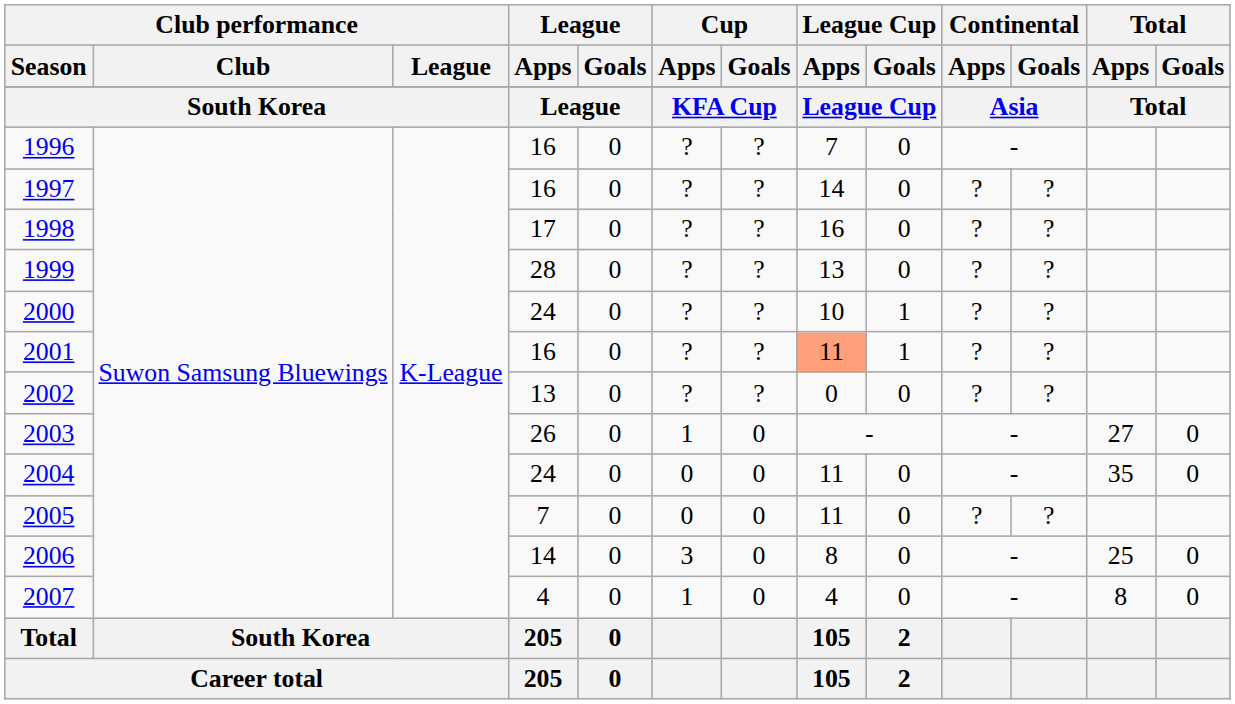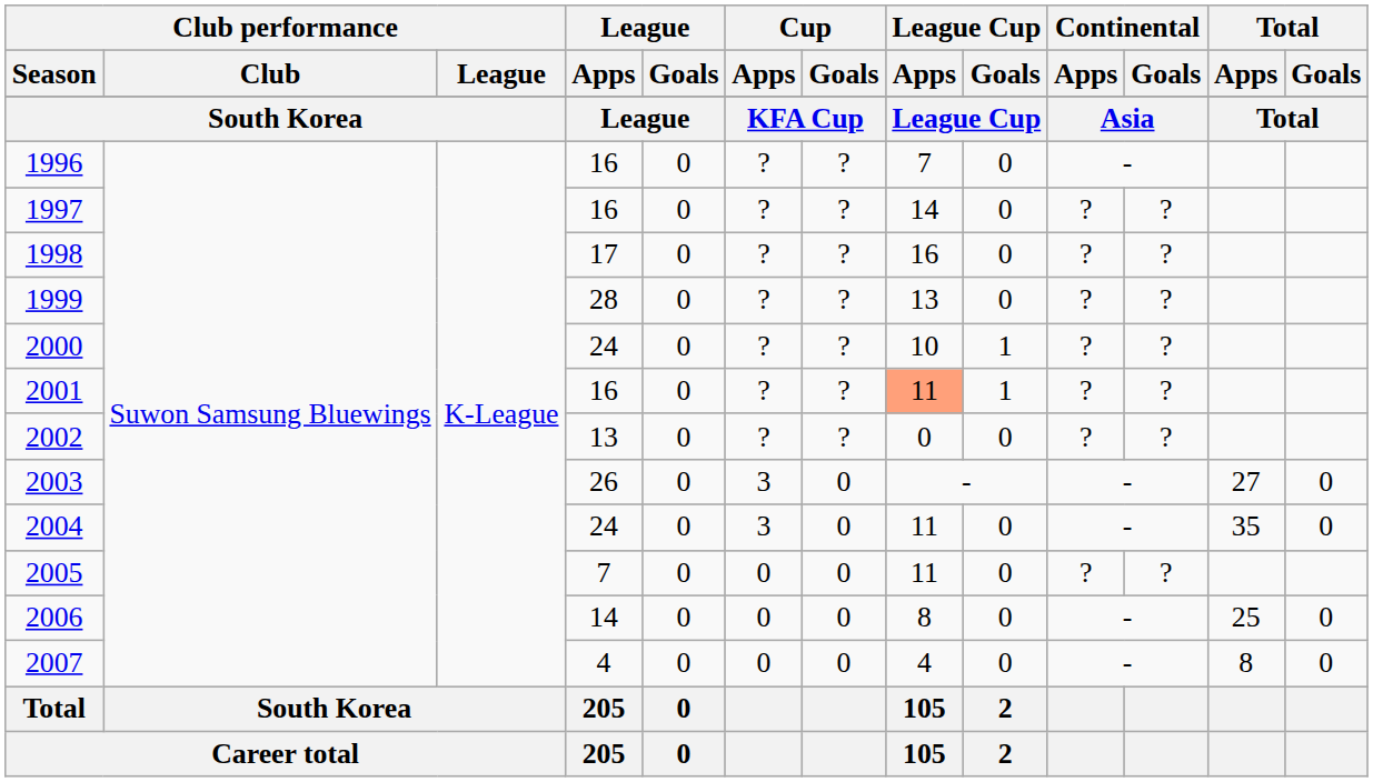2003 | Cup / Apps: 1 -> 3
2004 | Cup / Apps: 0 -> 3
2006 | Cup / Apps: 3 -> 0
2007 | Cup / Apps: 1 -> 0
